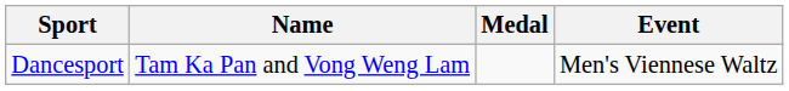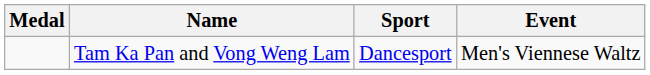columns swapped: Medal <-> Sport
